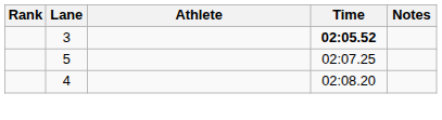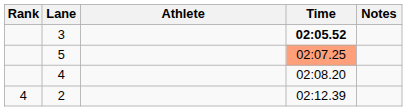5 | Time: no background -> lightsalmon background
+ row: 4 | 2 | 02:12.39
